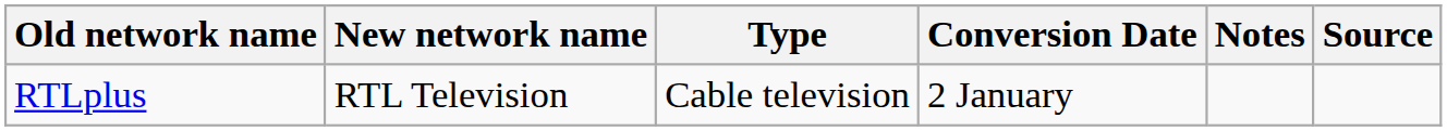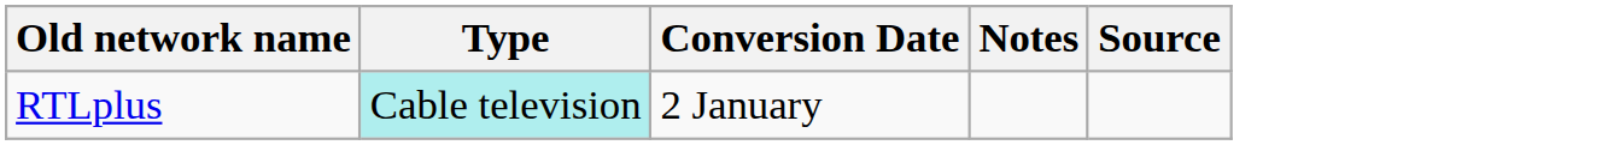- column: New network name | RTL Television
RTLplus | Type: no background -> paleturquoise background
